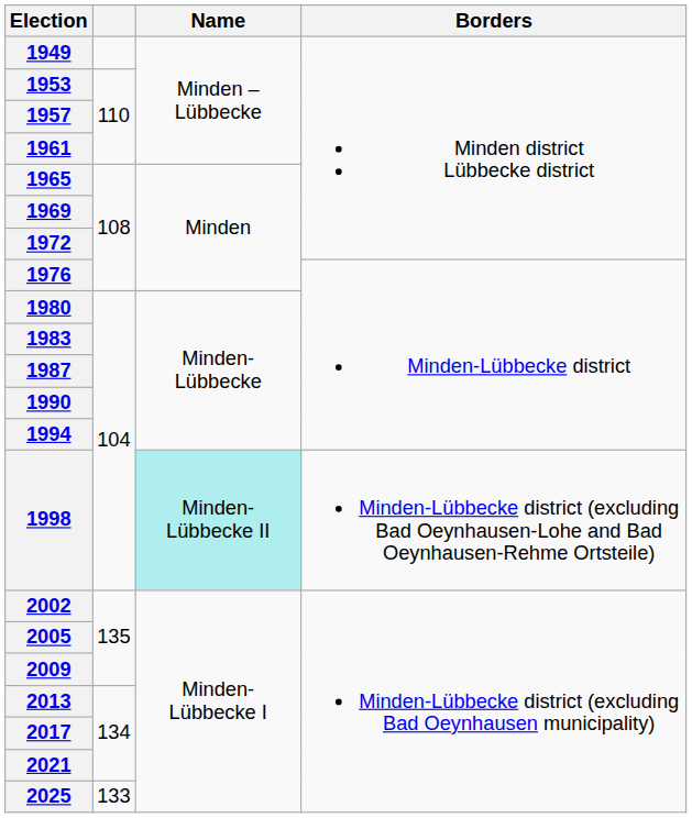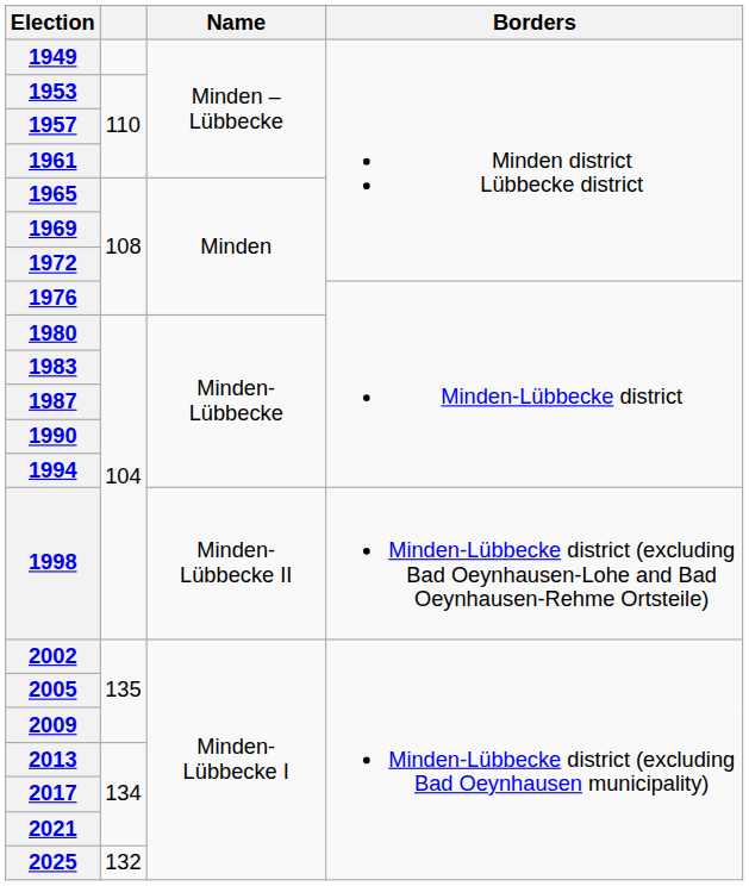1998 | Name: paleturquoise background -> no background
2025 | column 2: 133 -> 132
